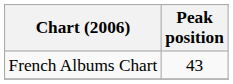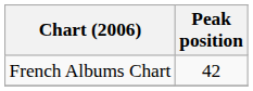French Albums Chart | Peak position: 43 -> 42
